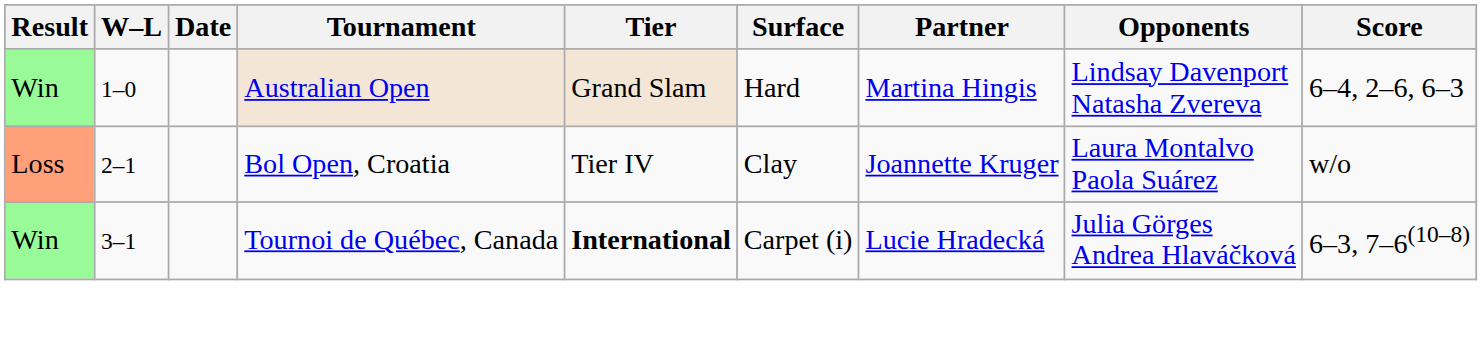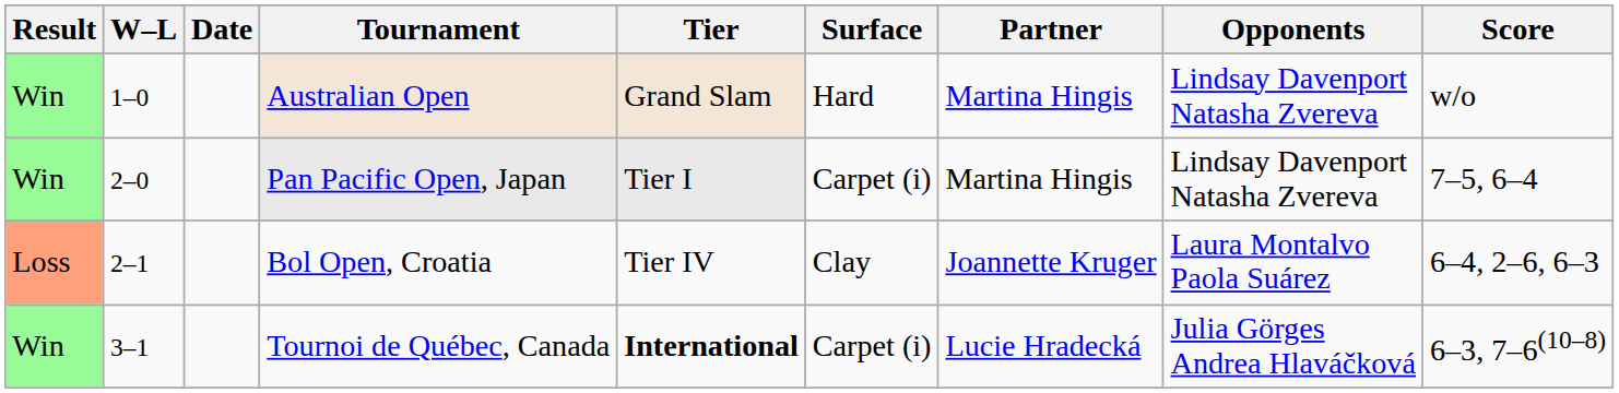Australian Open | Score: 6–4, 2–6, 6–3 -> w/o
+ row: Win | 2–0 | Pan Pacific Open, Japan | Tier I | Carpet (i) | Martina Hingis | Lindsay Davenport Natasha Zvereva | 7–5, 6–4
Bol Open, Croatia | Score: w/o -> 6–4, 2–6, 6–3
